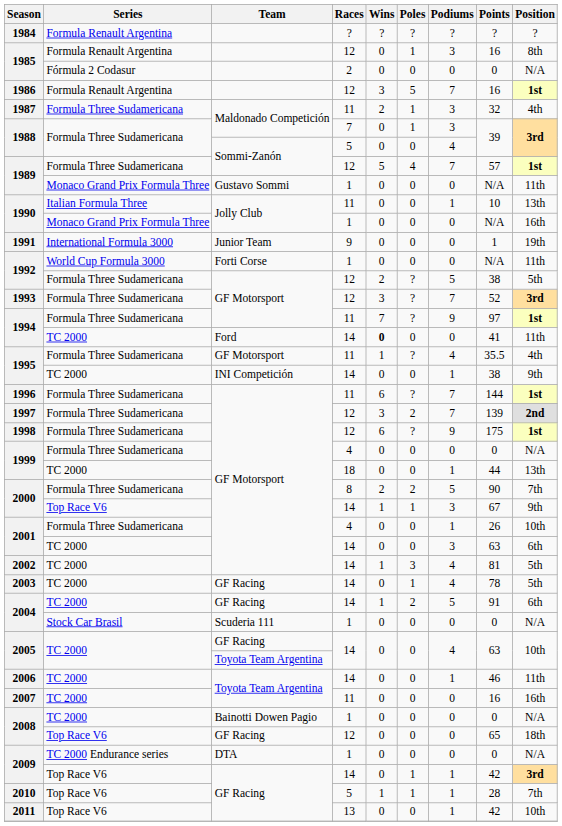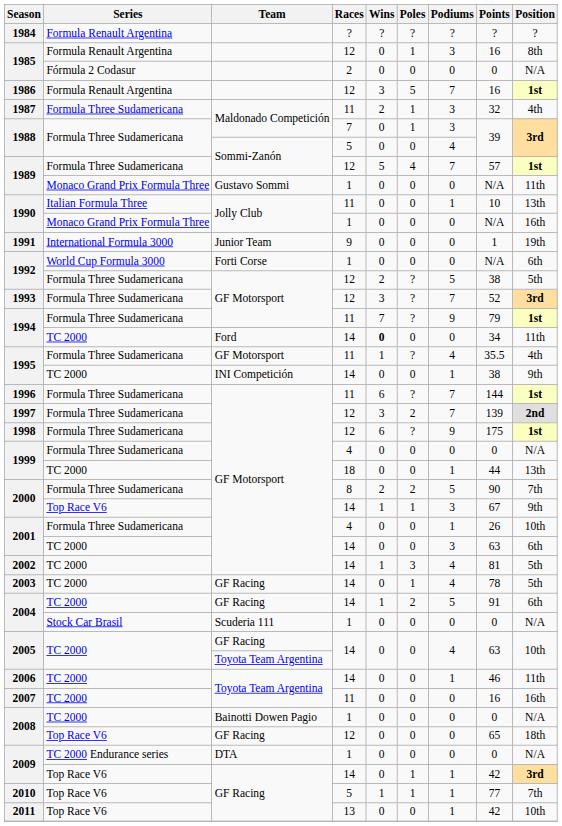1992 / 1 | Position: 11th -> 6th
1994 / 11 | Points: 97 -> 79
1994 / 14 | Points: 41 -> 34
2010 | Points: 28 -> 77
